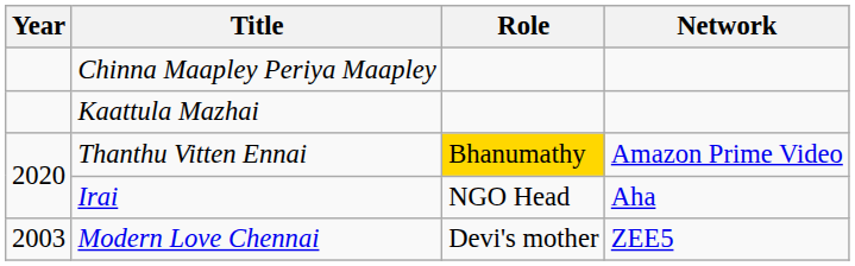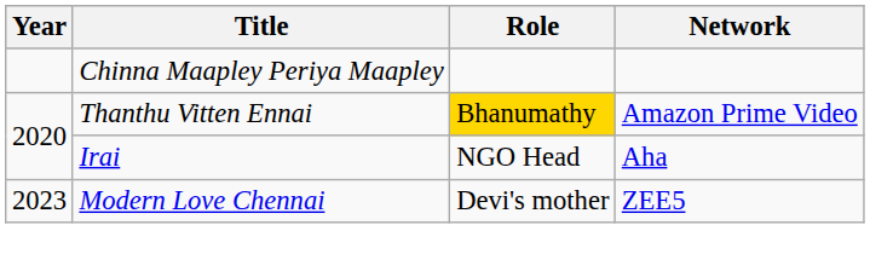- row: Kaattula Mazhai
Modern Love Chennai | Year: 2003 -> 2023
